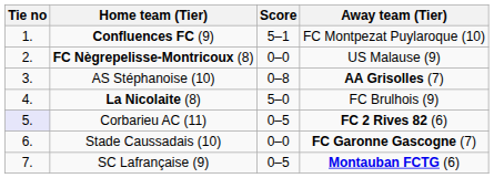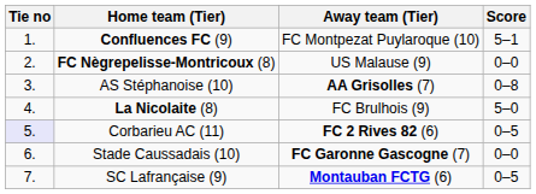columns swapped: Score <-> Away team (Tier)
